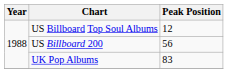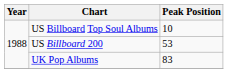US Billboard Top Soul Albums | Peak Position: 12 -> 10
US Billboard 200 | Peak Position: 56 -> 53
